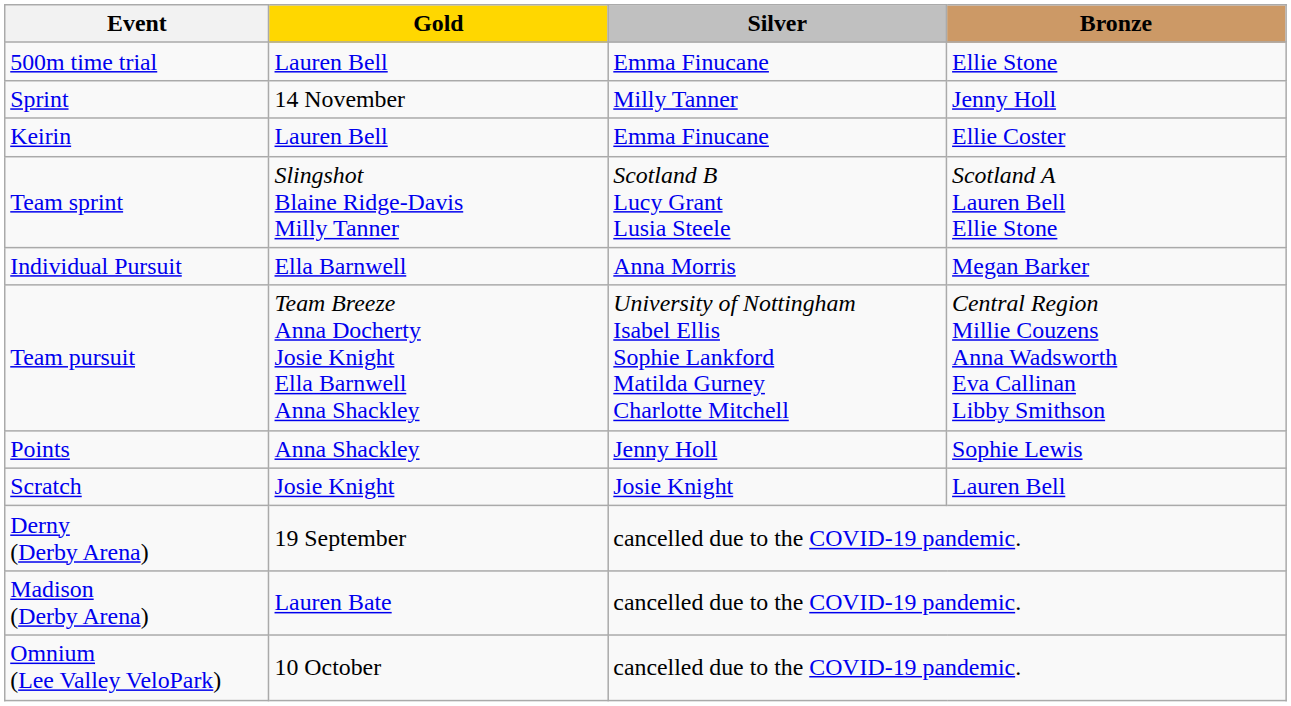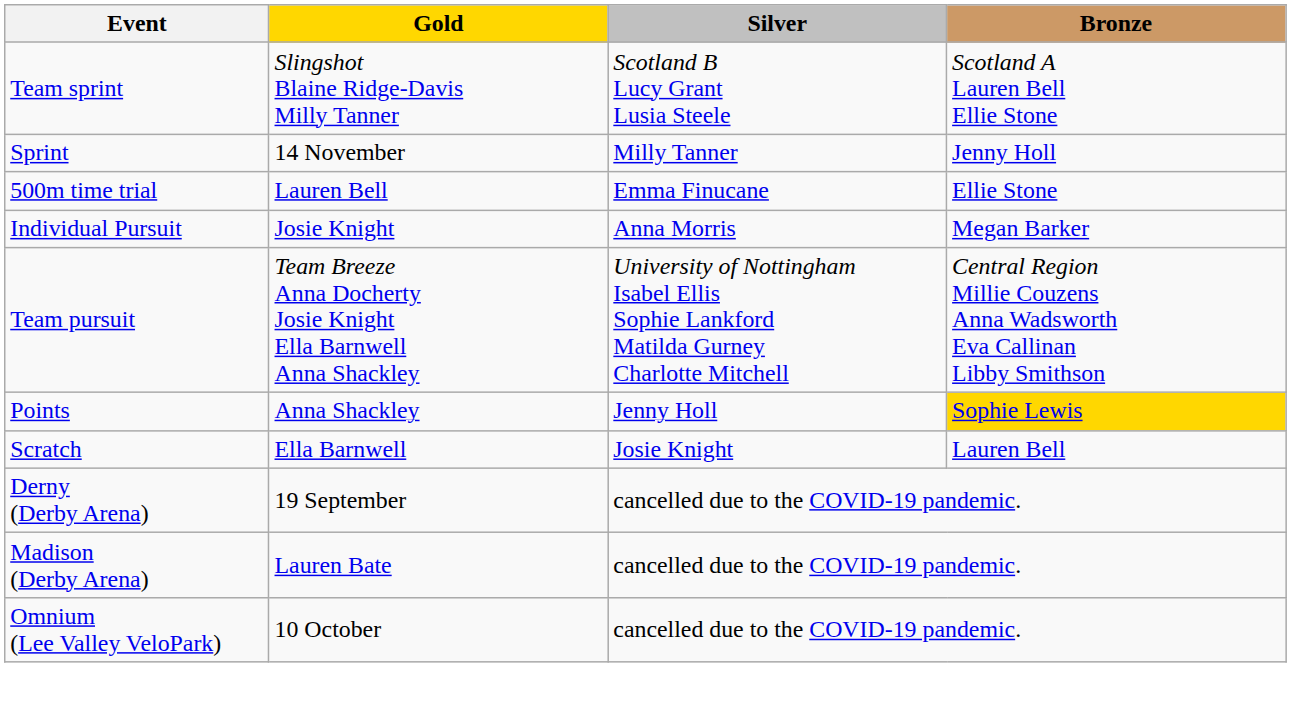rows swapped: 500m time trial <-> Team sprint
- row: Keirin | Lauren Bell | Emma Finucane | Ellie Coster
Individual Pursuit | Gold: Ella Barnwell -> Josie Knight
Points | Bronze: no background -> gold background
Scratch | Gold: Josie Knight -> Ella Barnwell
